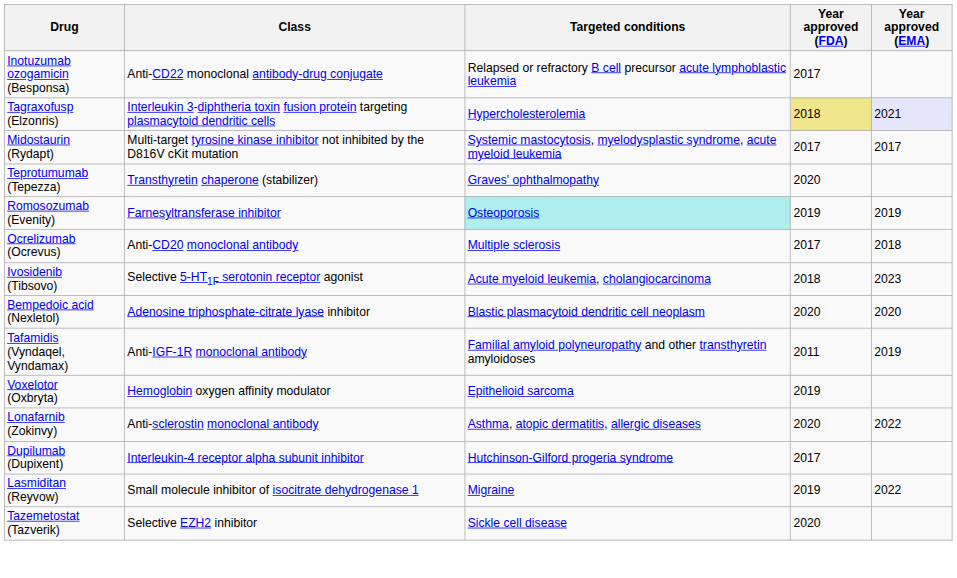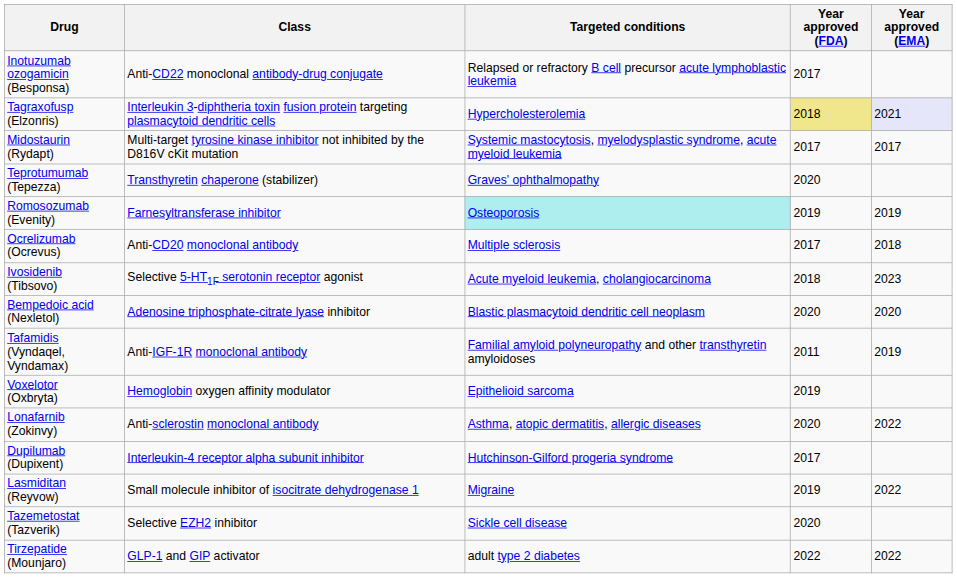+ row: Tirzepatide (Mounjaro) | GLP-1 and GIP activator | adult type 2 diabetes | 2022 | 2022
